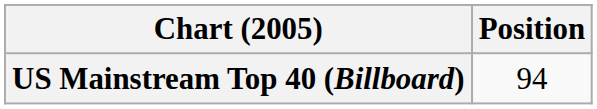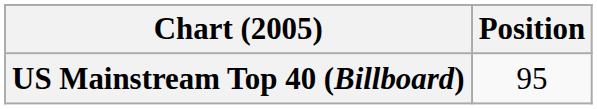US Mainstream Top 40 (Billboard) | Position: 94 -> 95
